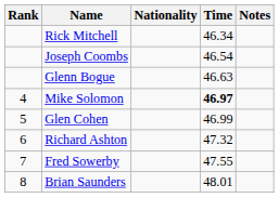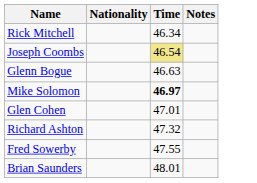- column: Rank | 4 | 5 | 6 | 7 | 8
Joseph Coombs | Time: no background -> khaki background
Glen Cohen | Time: 46.99 -> 47.01
